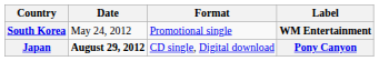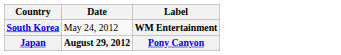- column: Format | Promotional single | CD single, Digital download
